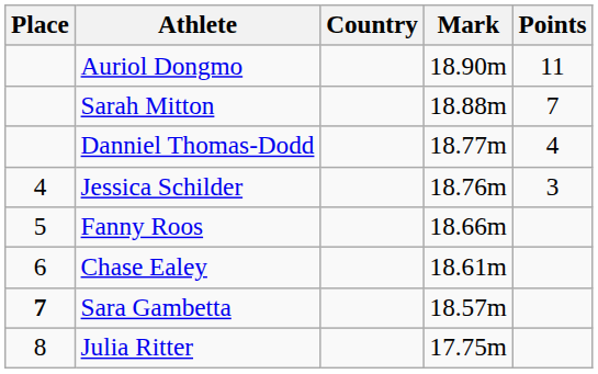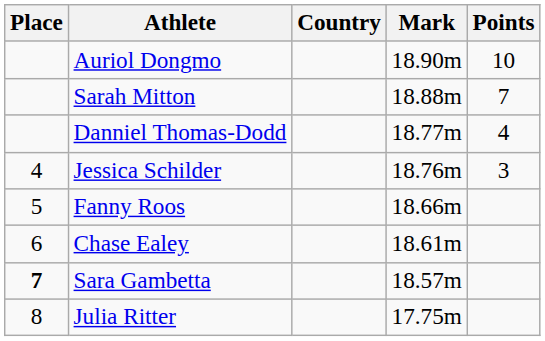Auriol Dongmo | Points: 11 -> 10
